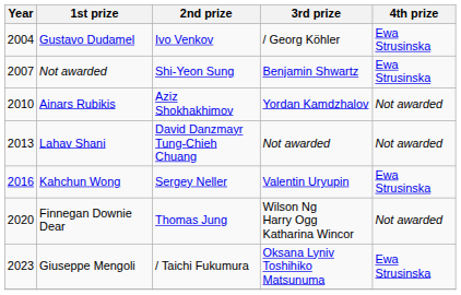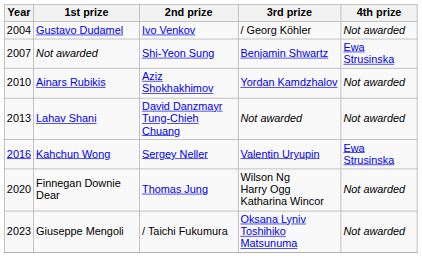Gustavo Dudamel | 4th prize: Ewa Strusinska -> Not awarded
Giuseppe Mengoli | 4th prize: Ewa Strusinska -> Not awarded
